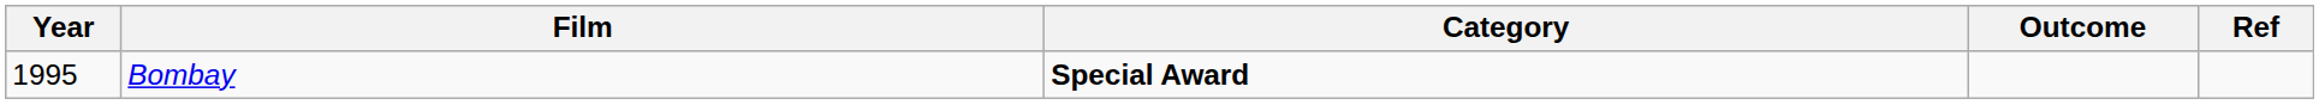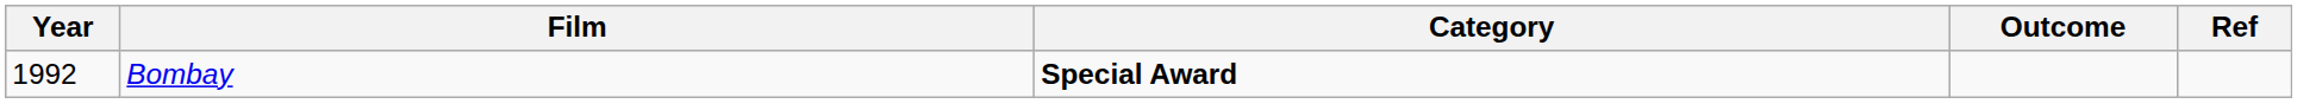Bombay | Year: 1995 -> 1992
